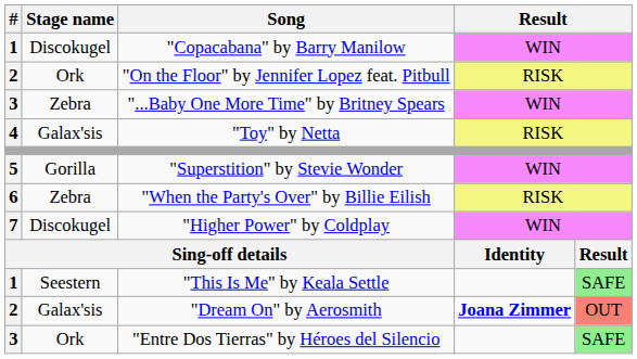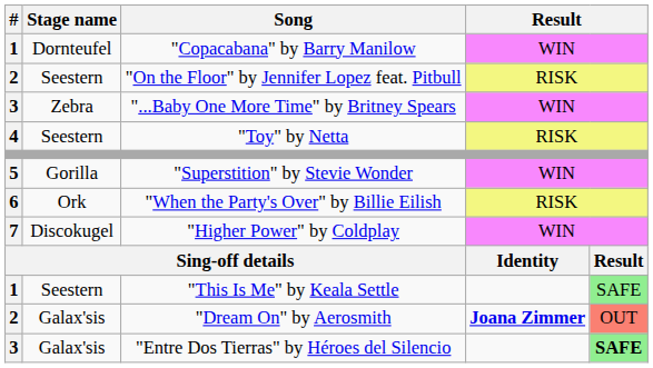"Copacabana" by Barry Manilow | Stage name: Discokugel -> Dornteufel
"On the Floor" by Jennifer Lopez feat. Pitbull | Stage name: Ork -> Seestern
"Toy" by Netta | Stage name: Galax'sis -> Seestern
"When the Party's Over" by Billie Eilish | Stage name: Zebra -> Ork
"Entre Dos Tierras" by Héroes del Silencio | Stage name: Ork -> Galax'sis
"Entre Dos Tierras" by Héroes del Silencio | column 5: normal -> bold
